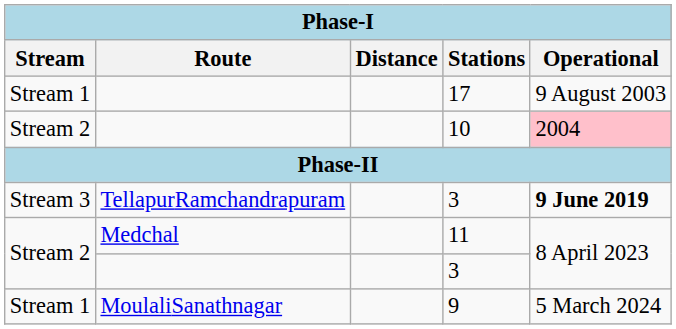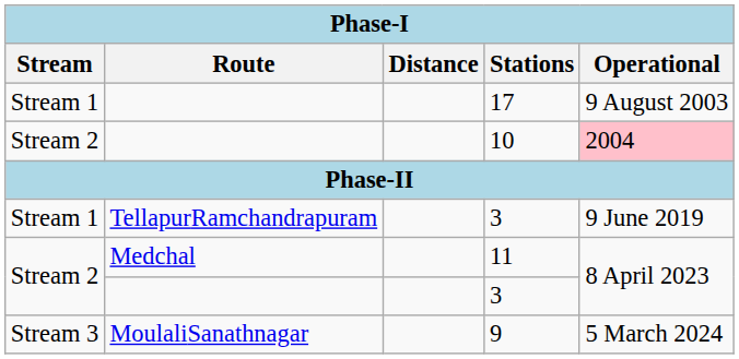TellapurRamchandrapuram / 3 | Stream: Stream 3 -> Stream 1
TellapurRamchandrapuram / 3 | Operational: bold -> normal
9 | Stream: Stream 1 -> Stream 3
